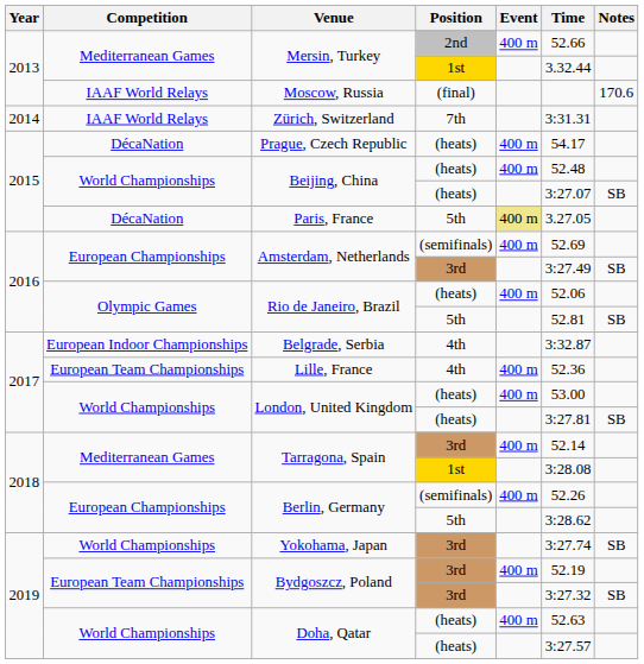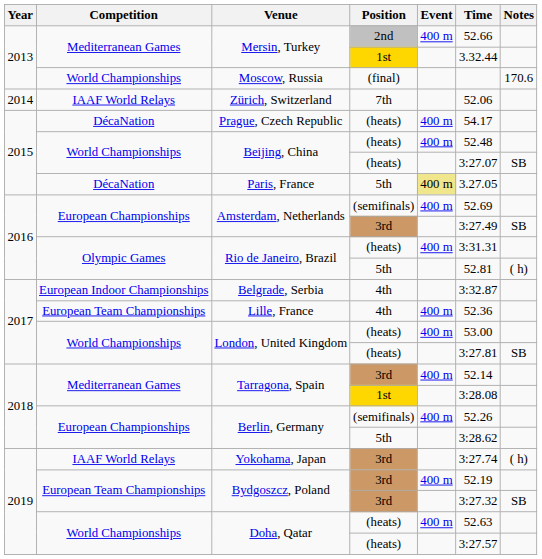Moscow, Russia | Competition: IAAF World Relays -> World Championships
Zürich, Switzerland | Time: 3:31.31 -> 52.06
Rio de Janeiro, Brazil / (heats) | Time: 52.06 -> 3:31.31
Rio de Janeiro, Brazil / 5th | Notes: SB -> ( h)
Yokohama, Japan | Competition: World Championships -> IAAF World Relays
Yokohama, Japan | Notes: SB -> ( h)
